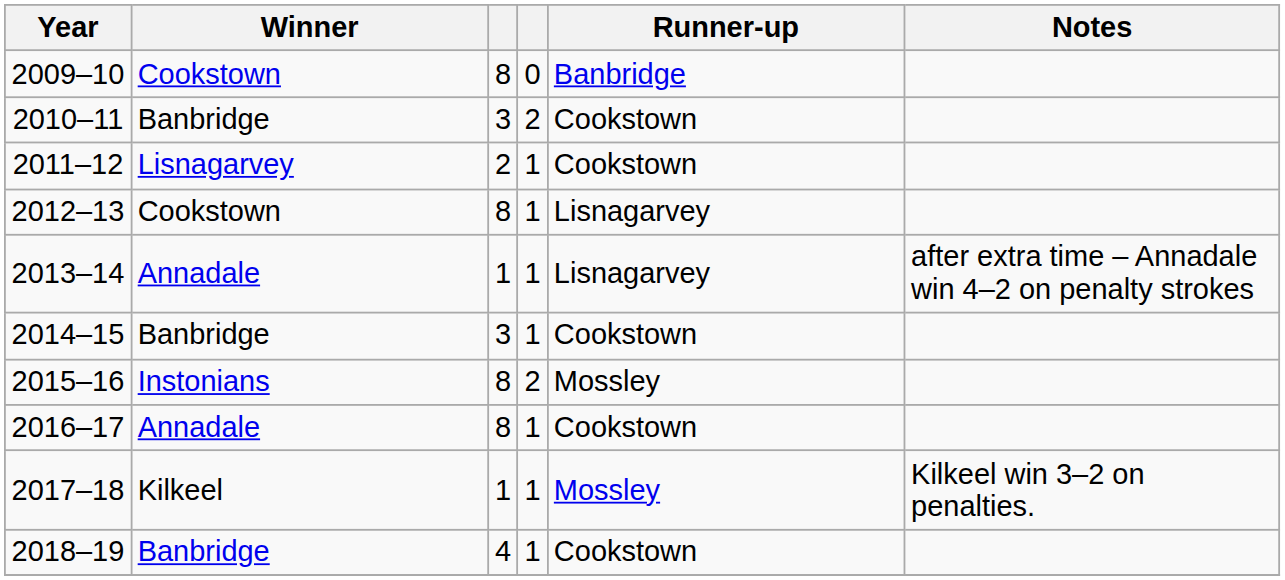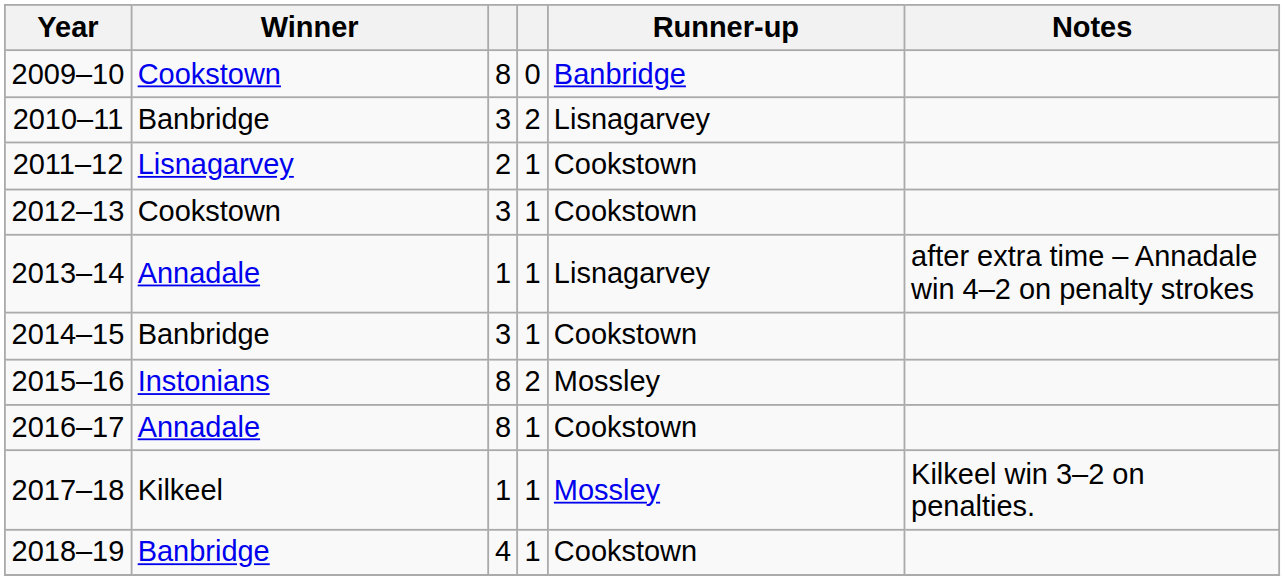2010–11 | Runner-up: Cookstown -> Lisnagarvey
2012–13 | column 3: 8 -> 3
2012–13 | Runner-up: Lisnagarvey -> Cookstown
